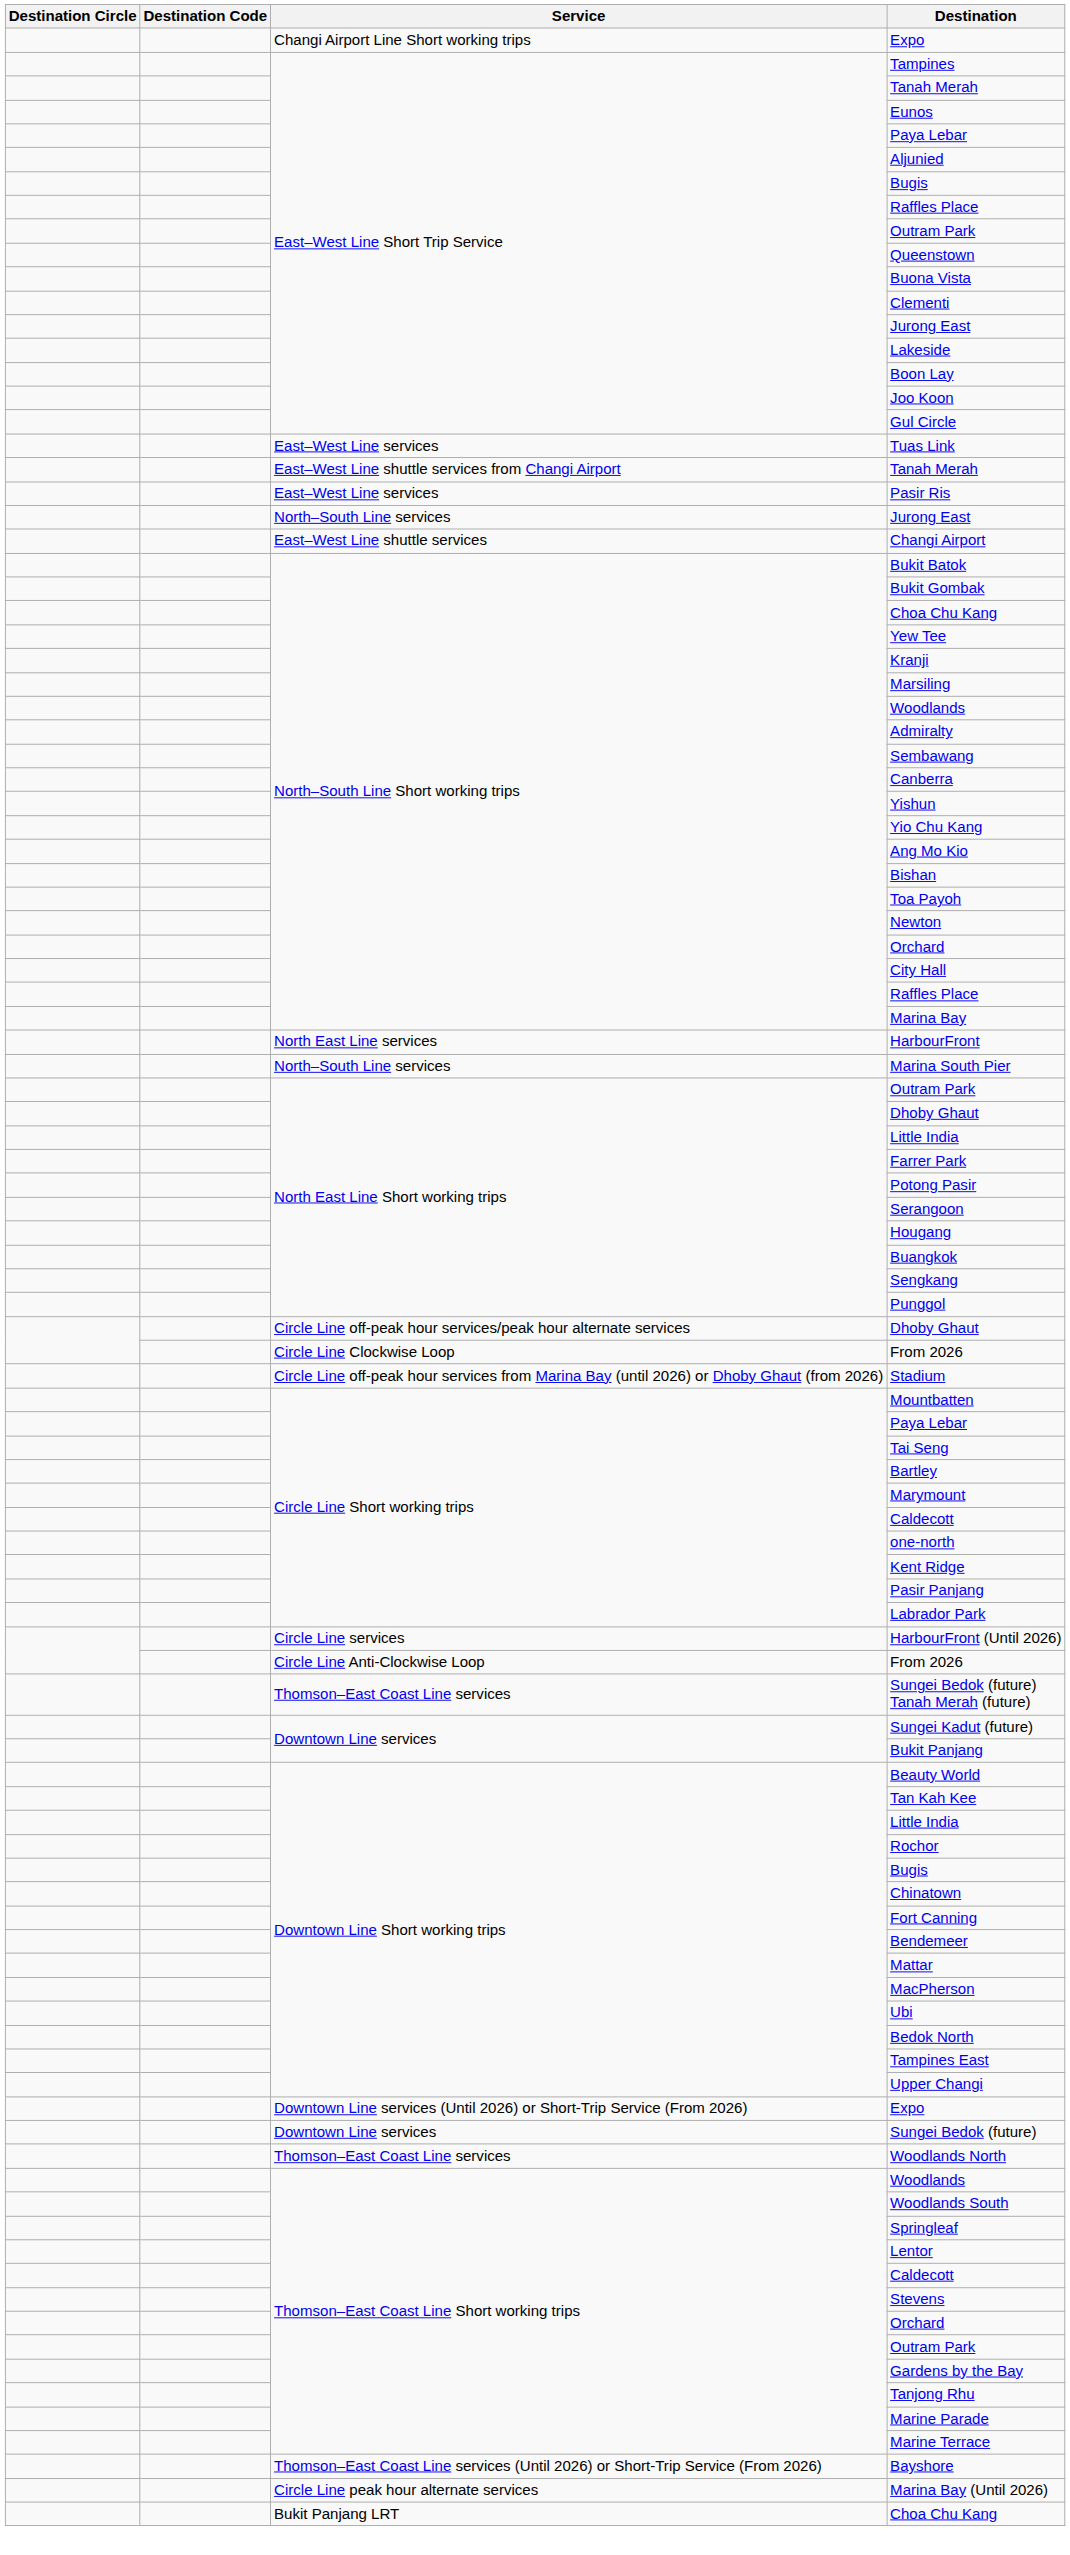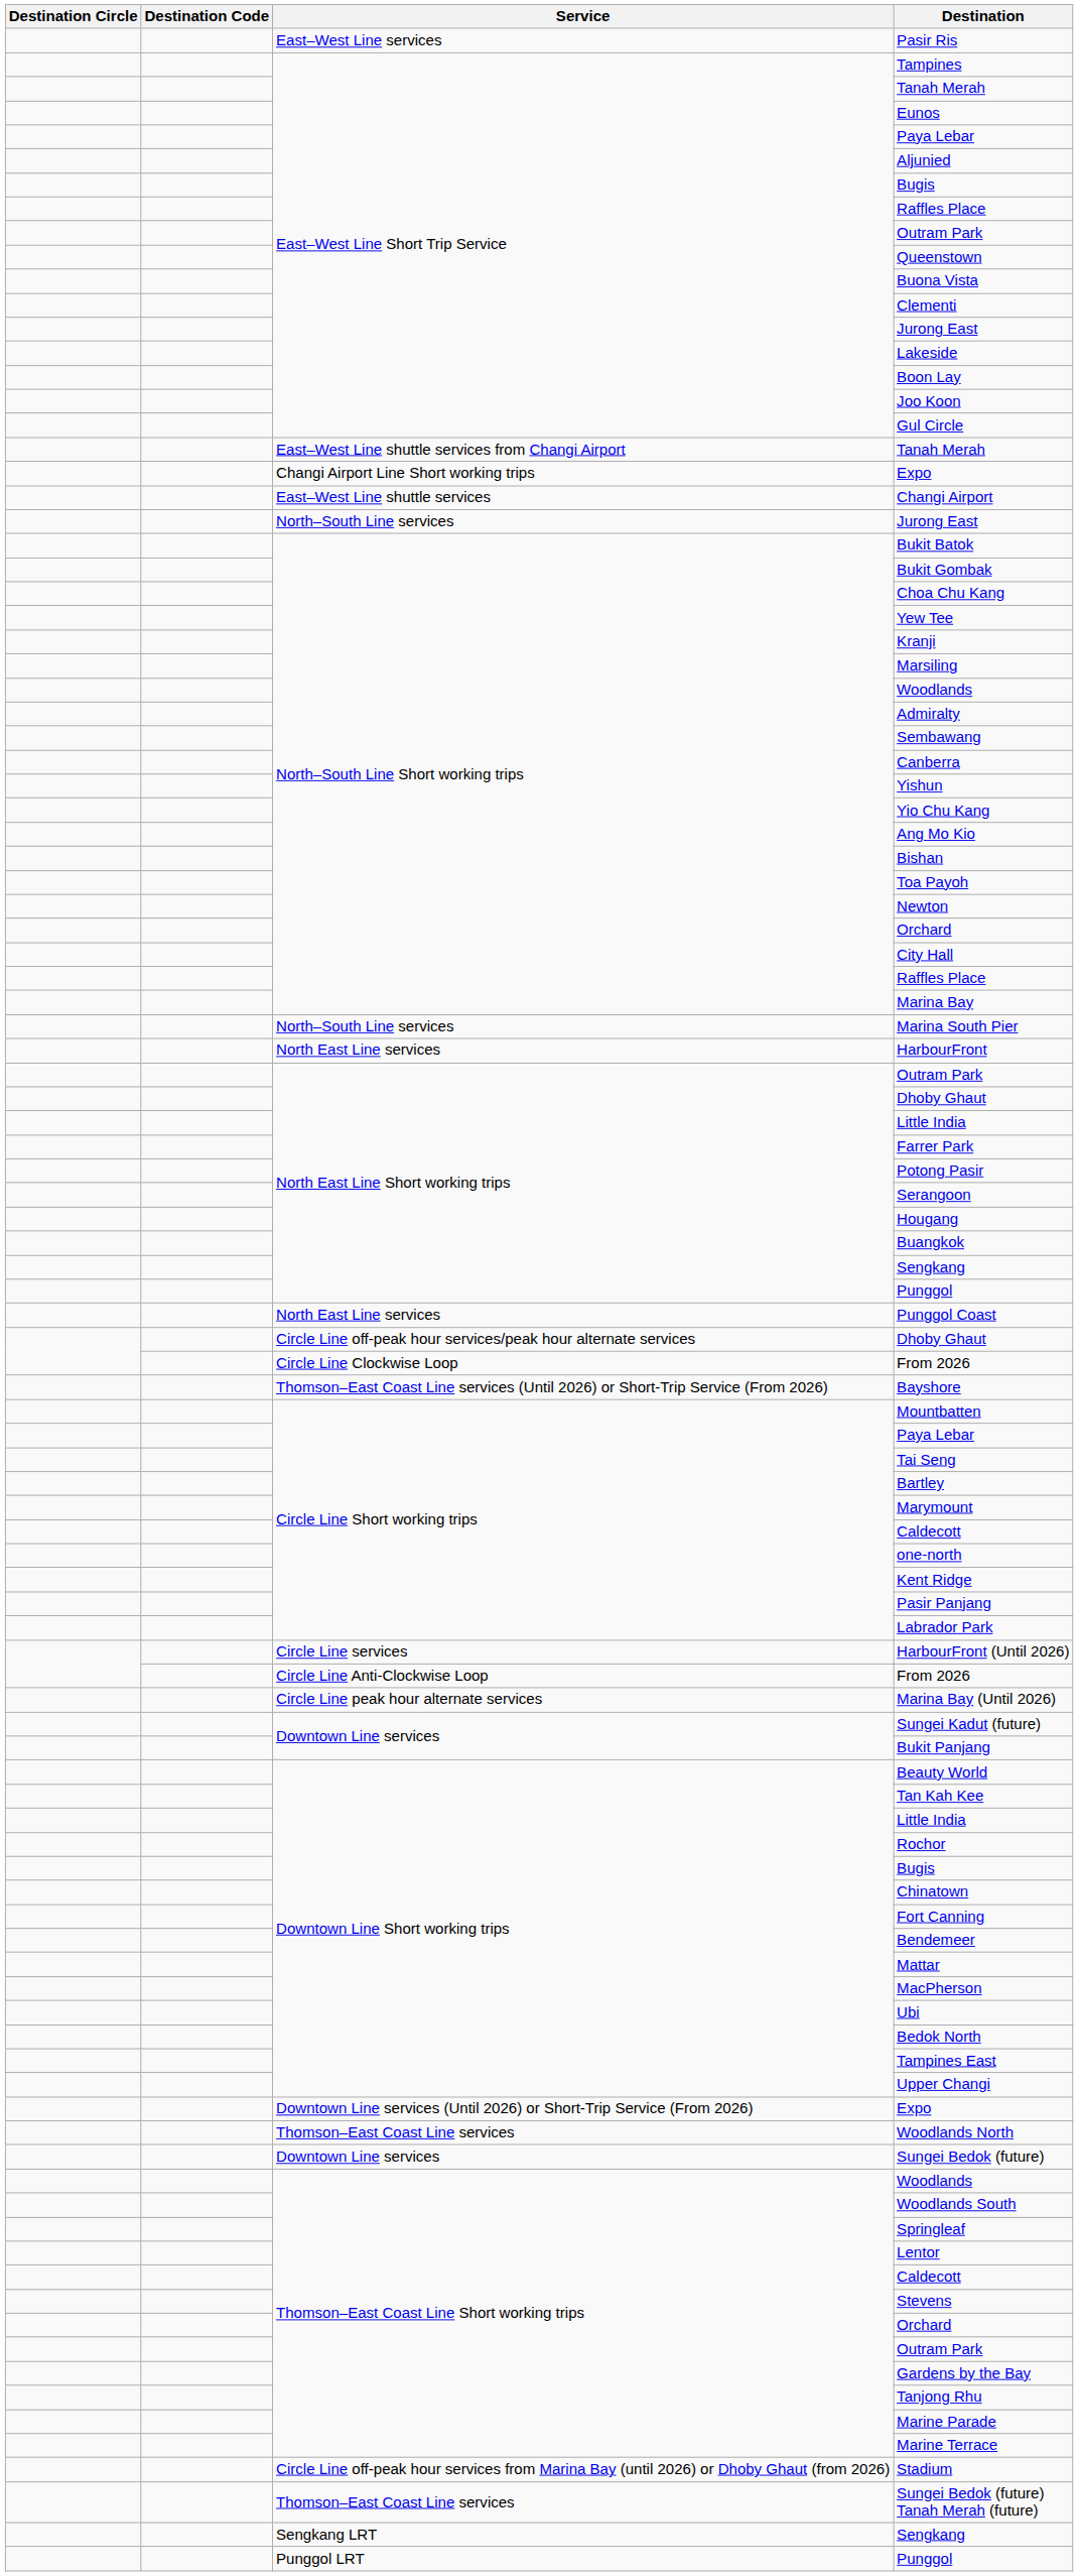rows swapped: Pasir Ris <-> Changi Airport Line Short working trips / Expo
- row: East–West Line services | Tuas Link
rows swapped: Changi Airport <-> North–South Line services / Jurong East
rows swapped: Marina South Pier <-> HarbourFront
+ row: North East Line services | Punggol Coast
rows swapped: Stadium <-> Bayshore
rows swapped: Marina Bay (Until 2026) <-> Sungei Bedok (future) Tanah Merah (future)
rows swapped: Sungei Bedok (future) <-> Woodlands North
- row: Bukit Panjang LRT | Choa Chu Kang
+ row: Sengkang LRT | Sengkang
+ row: Punggol LRT | Punggol
